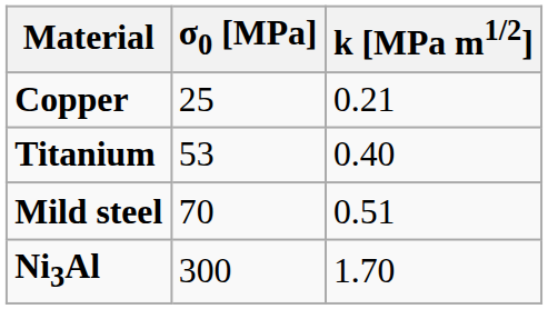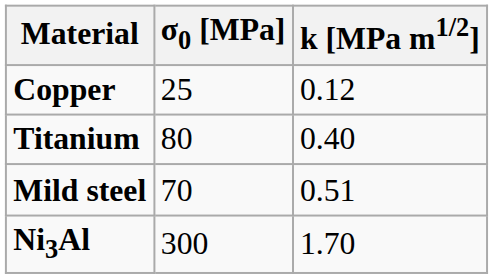Copper | k [MPa m1/2]: 0.21 -> 0.12
Titanium | σ0 [MPa]: 53 -> 80
